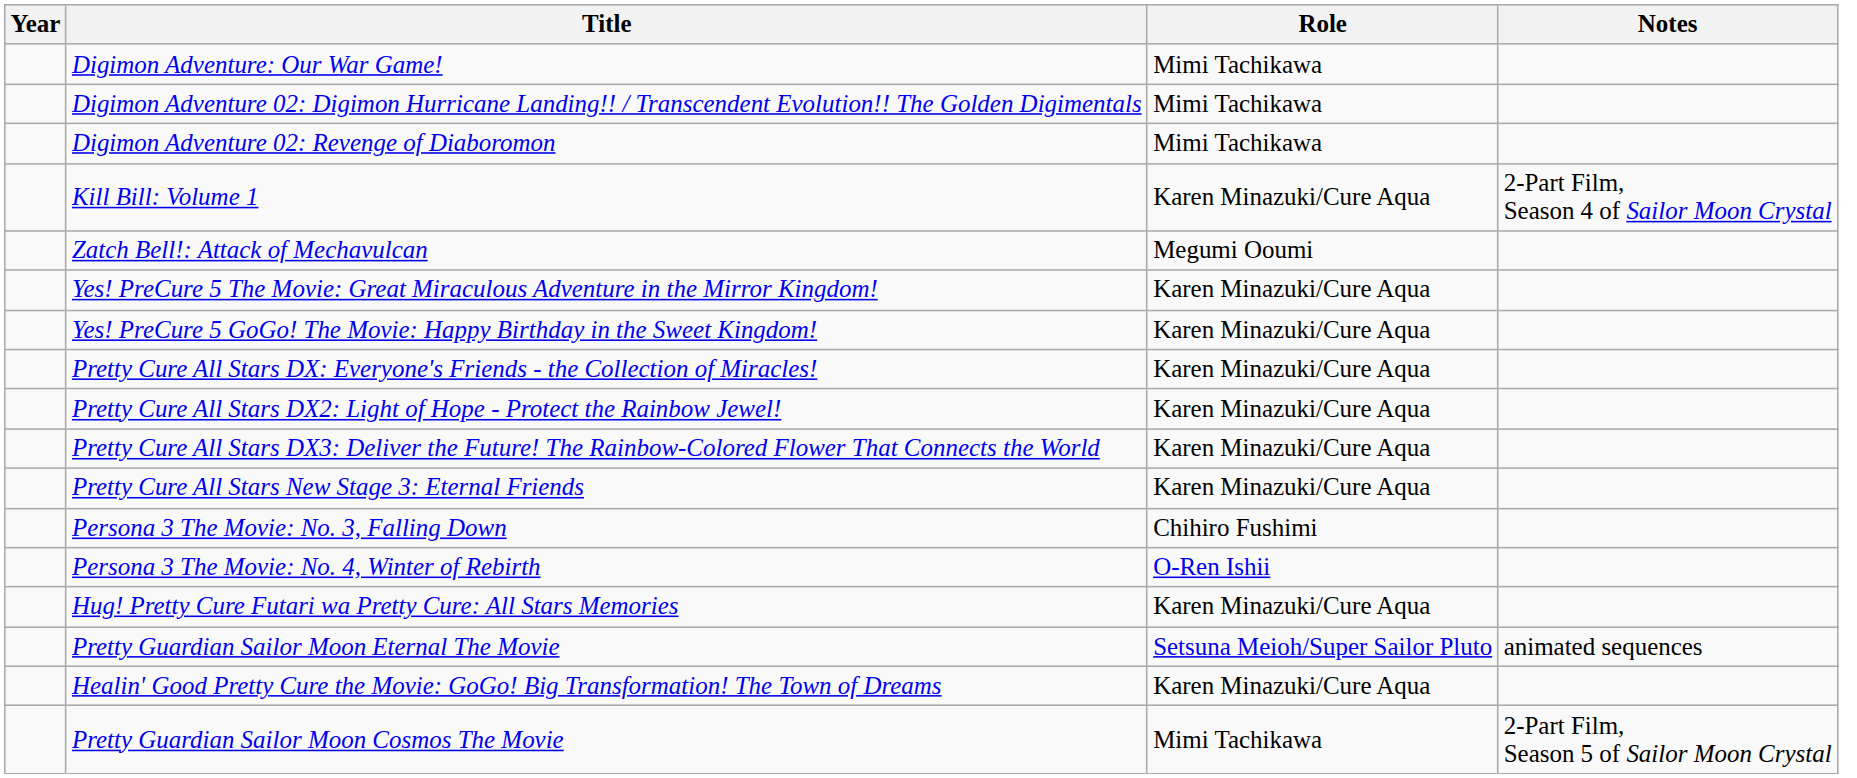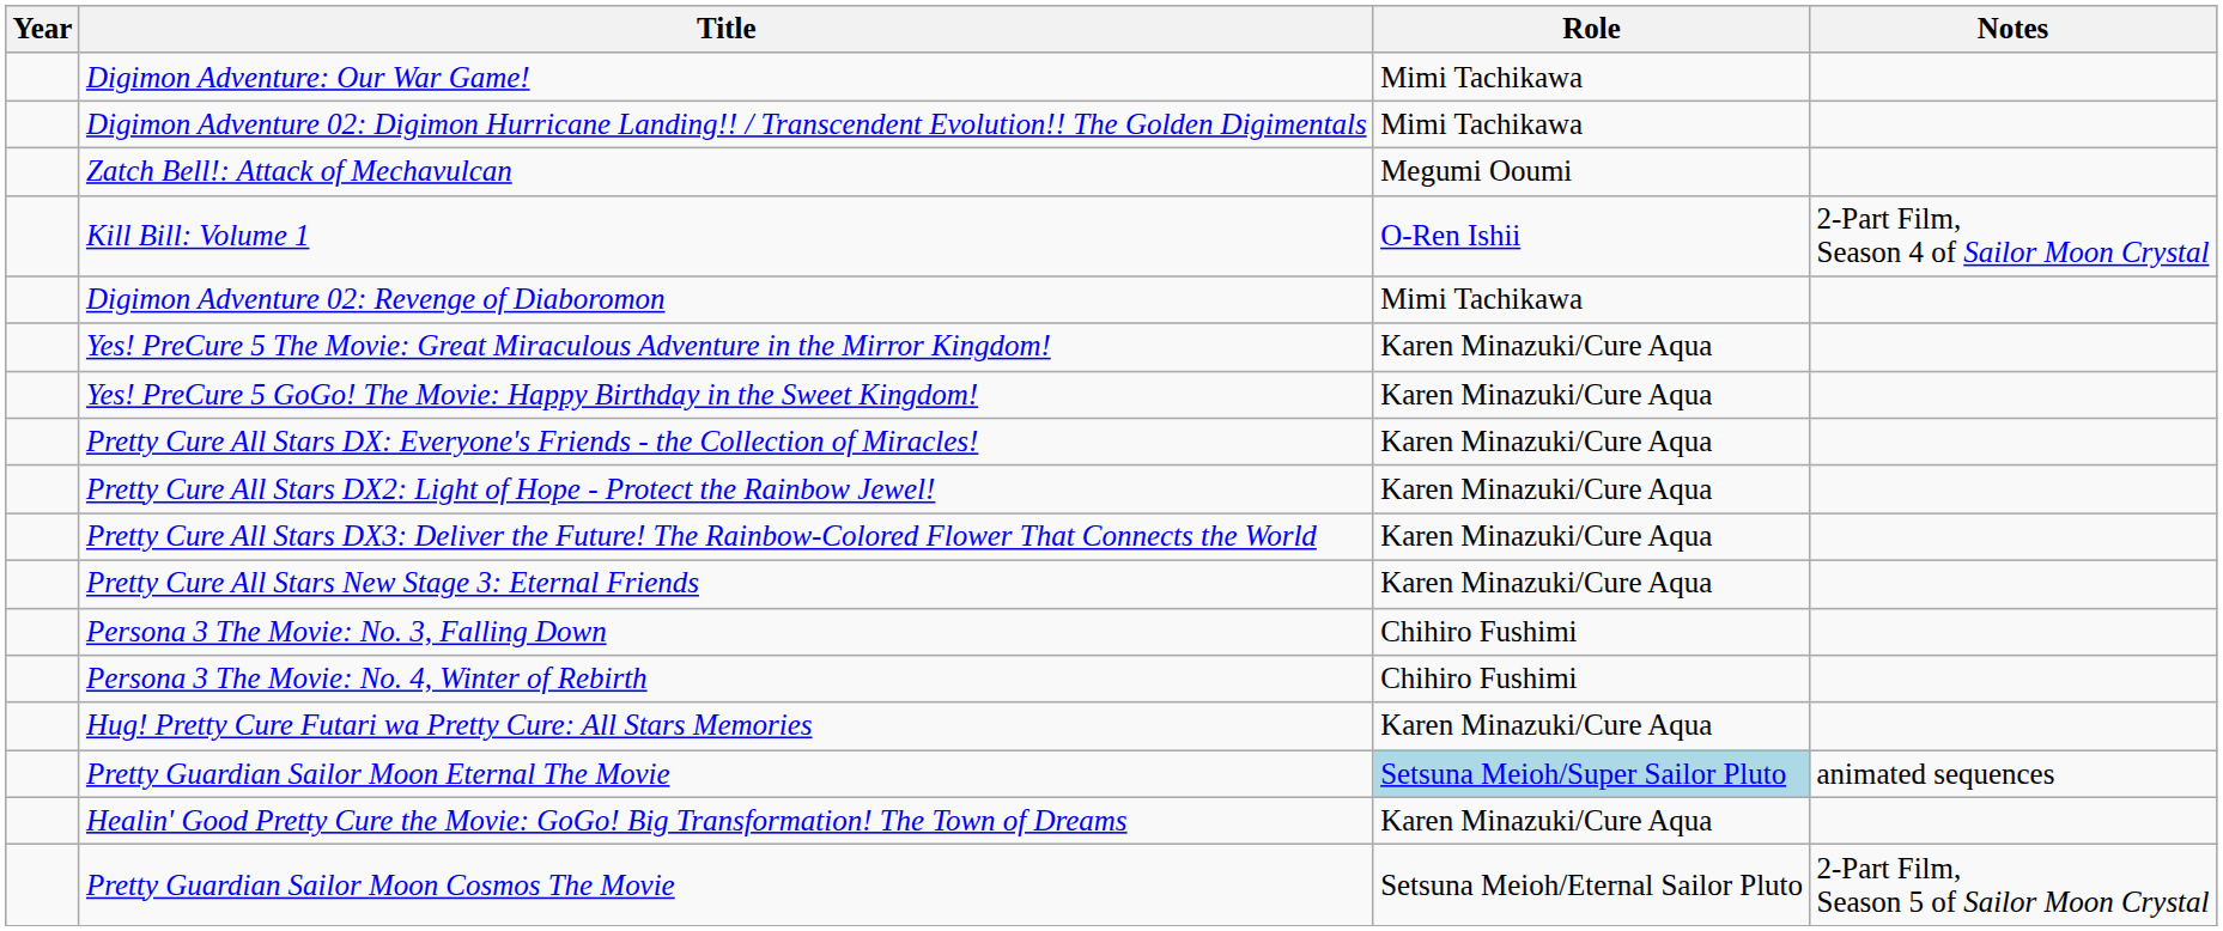rows swapped: Digimon Adventure 02: Revenge of Diaboromon <-> Zatch Bell!: Attack of Mechavulcan
Kill Bill: Volume 1 | Role: Karen Minazuki/Cure Aqua -> O-Ren Ishii
Persona 3 The Movie: No. 4, Winter of Rebirth | Role: O-Ren Ishii -> Chihiro Fushimi
Pretty Guardian Sailor Moon Eternal The Movie | Role: no background -> lightblue background
Pretty Guardian Sailor Moon Cosmos The Movie | Role: Mimi Tachikawa -> Setsuna Meioh/Eternal Sailor Pluto
